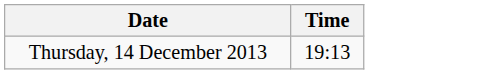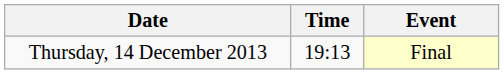+ column: Event | Final
